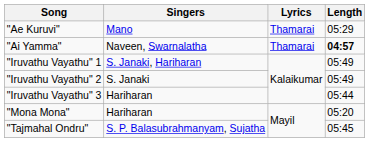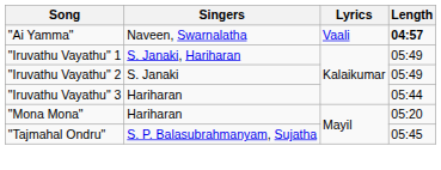- row: "Ae Kuruvi" | Mano | Thamarai | 05:29
"Ai Yamma" | Lyrics: Thamarai -> Vaali
